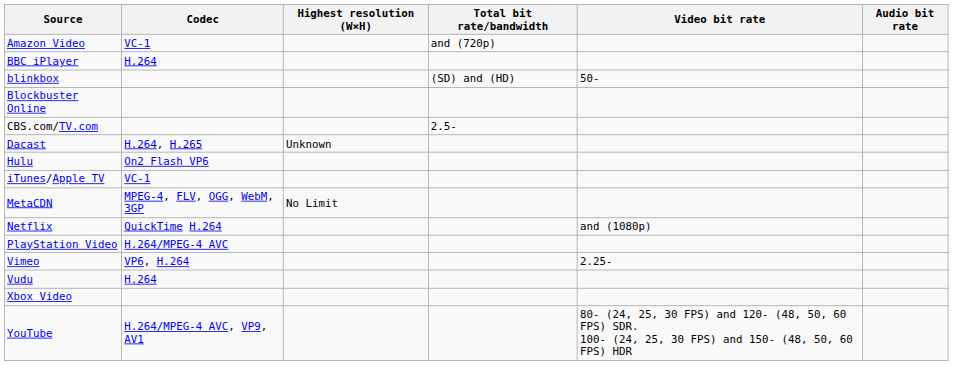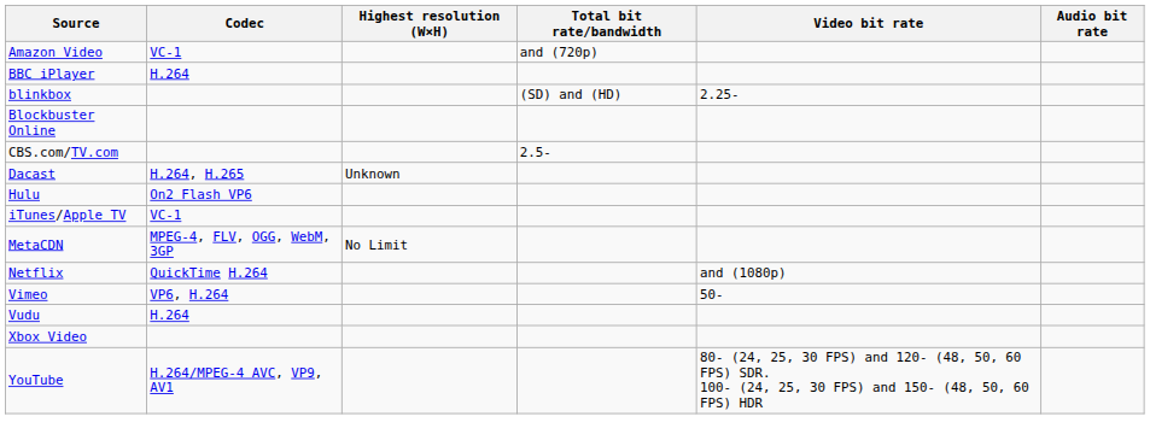blinkbox | Video bit rate: 50- -> 2.25-
- row: PlayStation Video | H.264/MPEG-4 AVC
Vimeo | Video bit rate: 2.25- -> 50-
